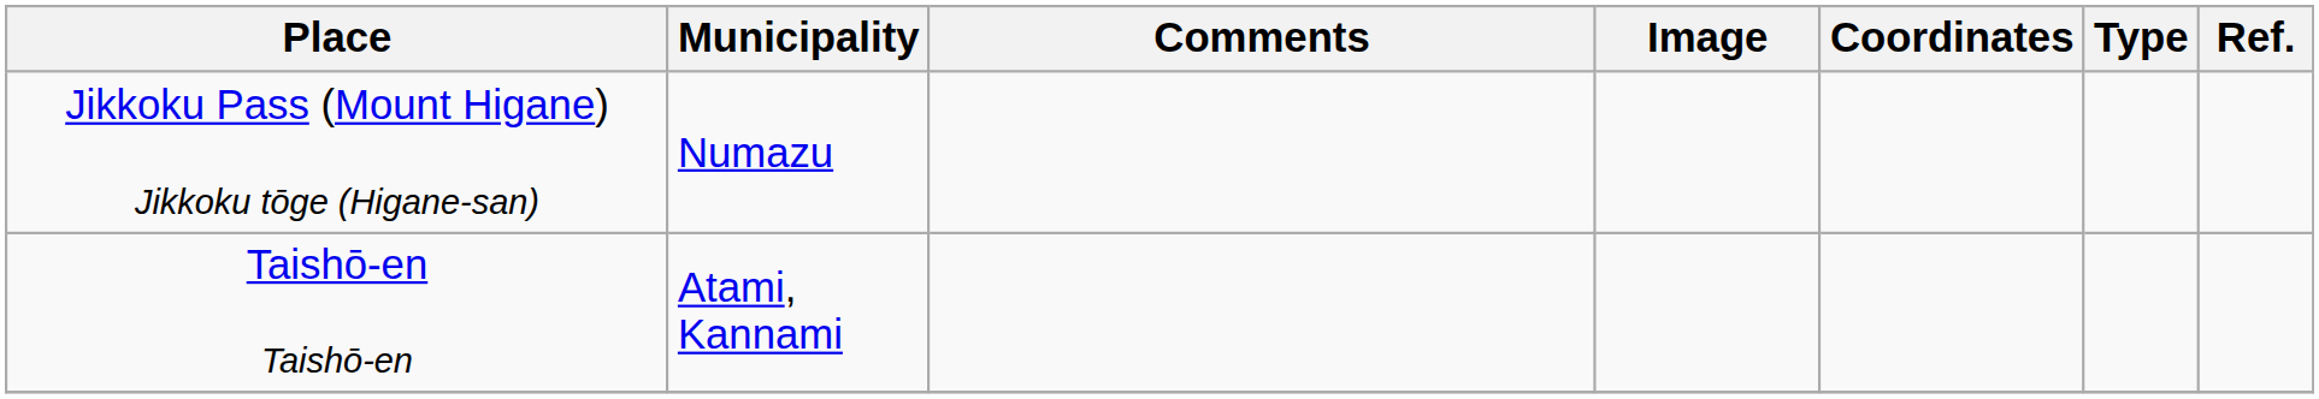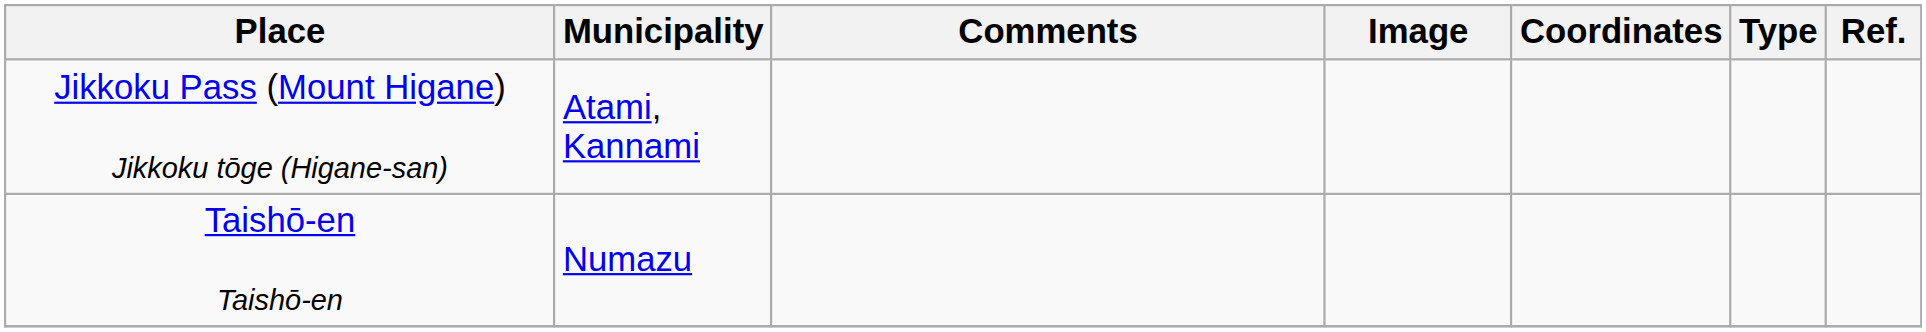Jikkoku Pass (Mount Higane) Jikkoku tōge (Higane-san) | Municipality: Numazu -> Atami, Kannami
Taishō-en Taishō-en | Municipality: Atami, Kannami -> Numazu
